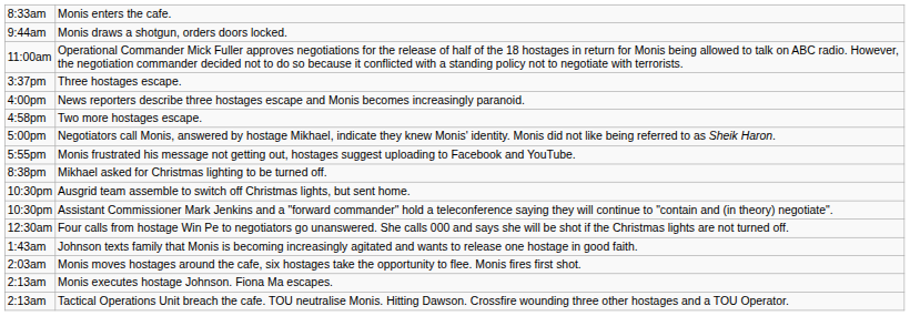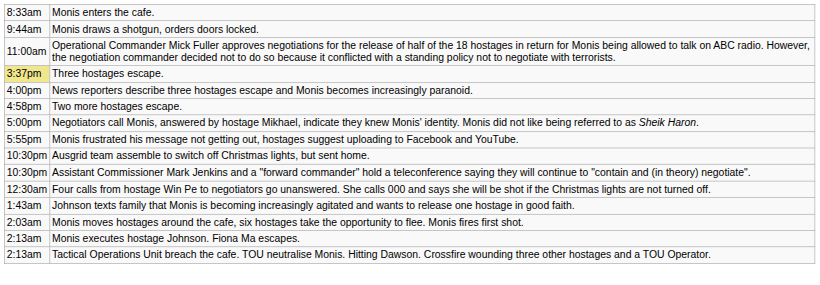Three hostages escape. | column 1: no background -> khaki background
- row: 8:38pm | Mikhael asked for Christmas lighting to be turned off.
